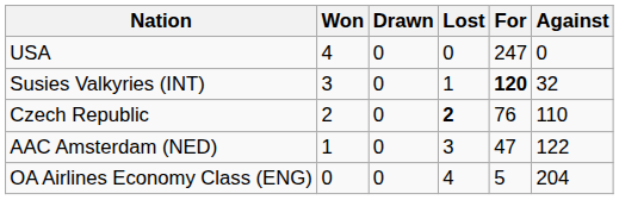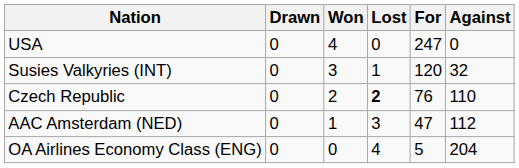columns swapped: Won <-> Drawn
Susies Valkyries (INT) | For: bold -> normal
AAC Amsterdam (NED) | Against: 122 -> 112
